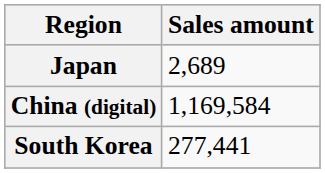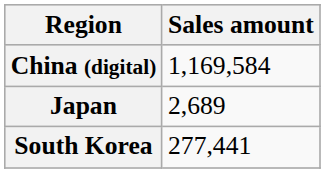rows swapped: China (digital) <-> Japan
